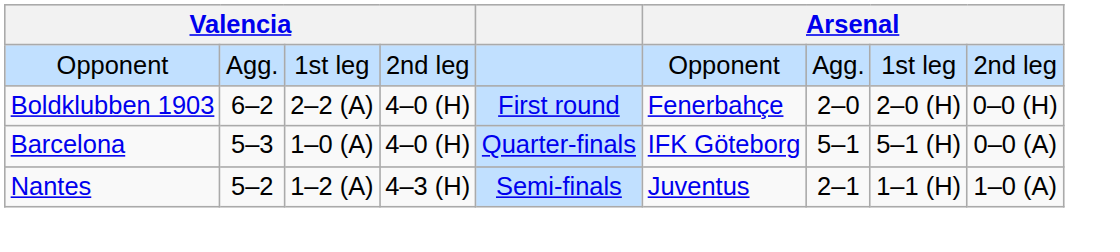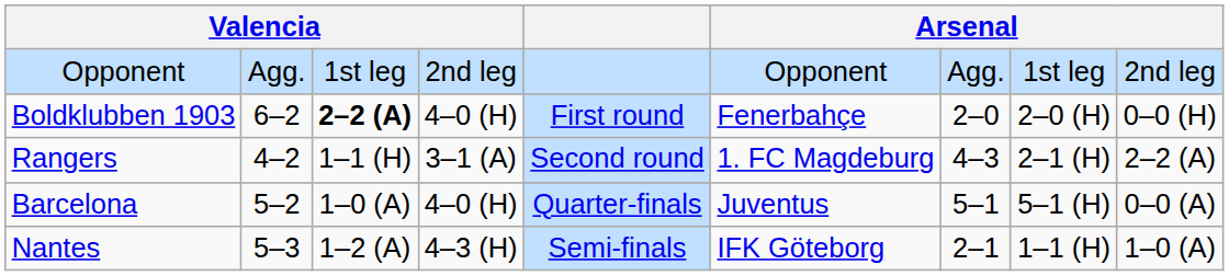Boldklubben 1903 | column 3: normal -> bold
+ row: Rangers | 4–2 | 1–1 (H) | 3–1 (A) | Second round | 1. FC Magdeburg | 4–3 | 2–1 (H) | 2–2 (A)
Barcelona | column 2: 5–3 -> 5–2
Barcelona | column 6: IFK Göteborg -> Juventus
Nantes | column 2: 5–2 -> 5–3
Nantes | column 6: Juventus -> IFK Göteborg
